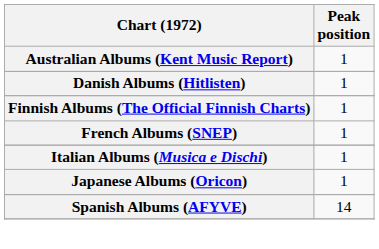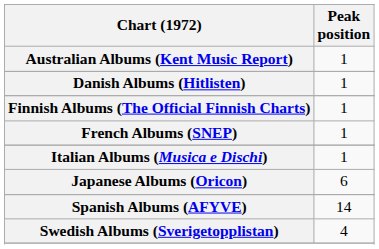Japanese Albums (Oricon) | Peak position: 1 -> 6
+ row: Swedish Albums (Sverigetopplistan) | 4
